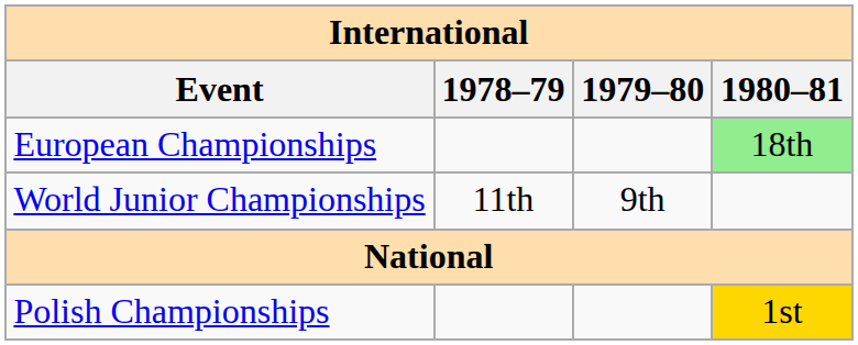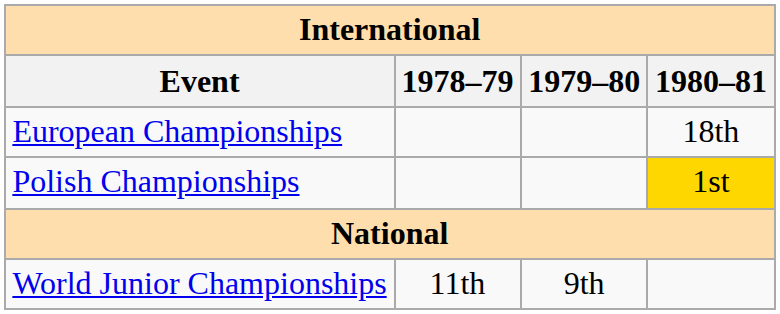European Championships | 1980–81: lightgreen background -> no background
rows swapped: World Junior Championships <-> Polish Championships
